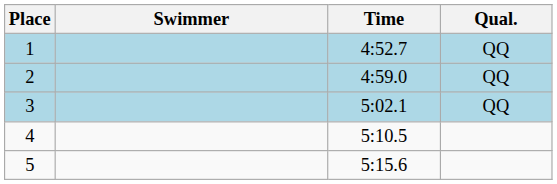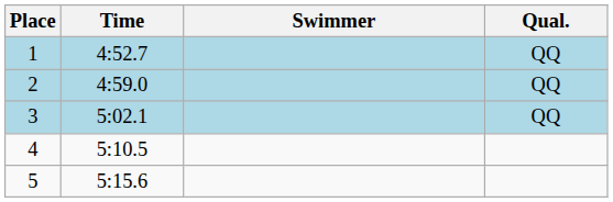columns swapped: Swimmer <-> Time
